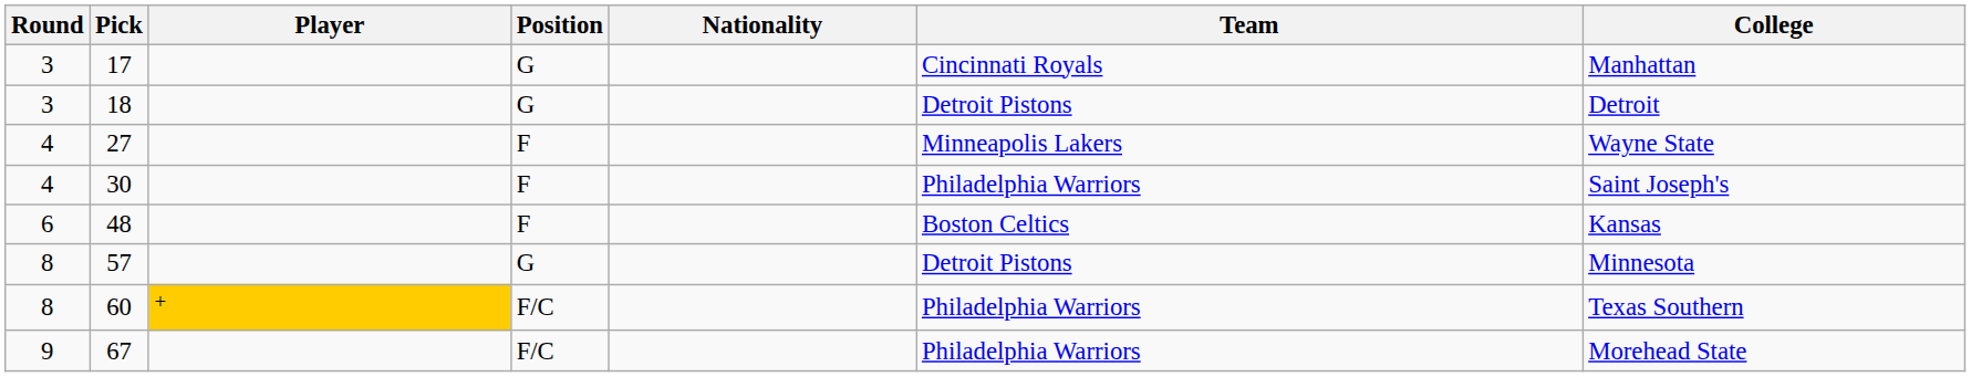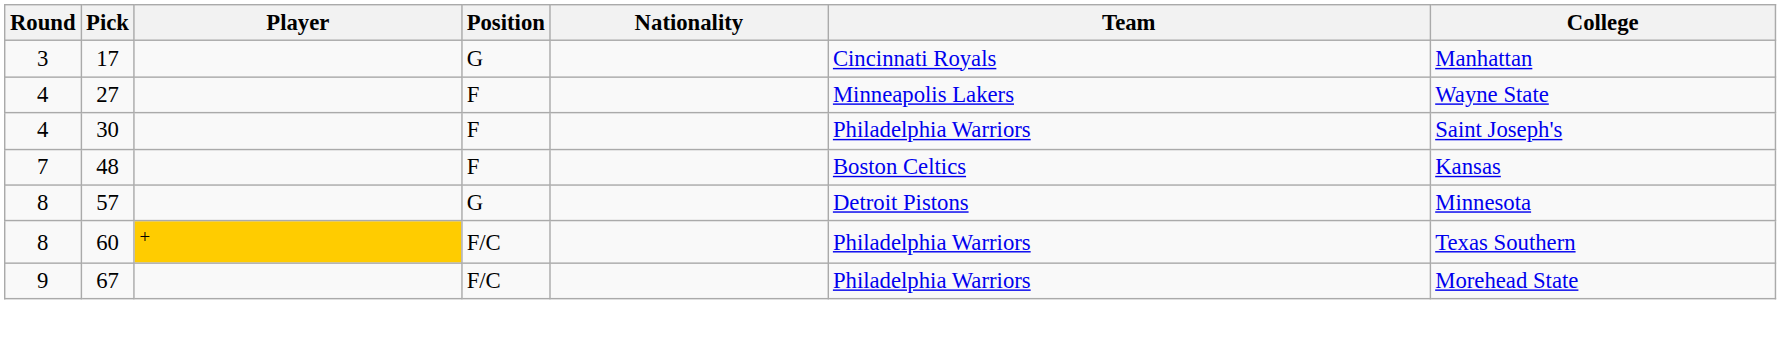- row: 3 | 18 | G | Detroit Pistons | Detroit
48 | Round: 6 -> 7
